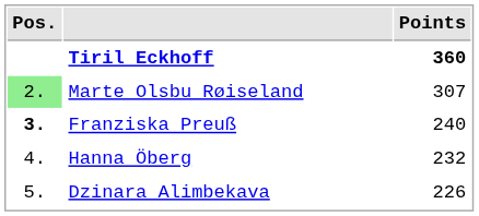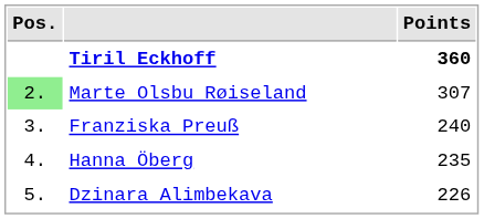Franziska Preuß | Pos.: bold -> normal
Hanna Öberg | Points: 232 -> 235
